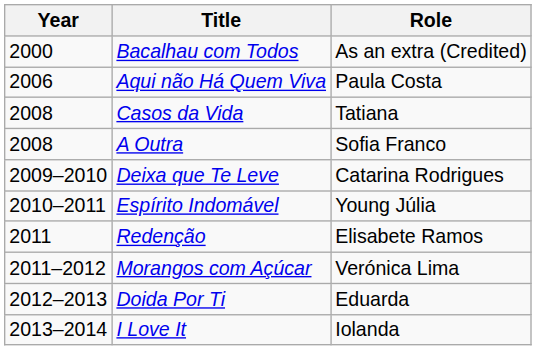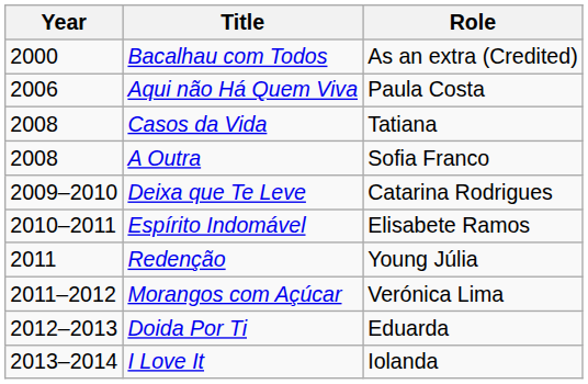Espírito Indomável | Role: Young Júlia -> Elisabete Ramos
Redenção | Role: Elisabete Ramos -> Young Júlia
